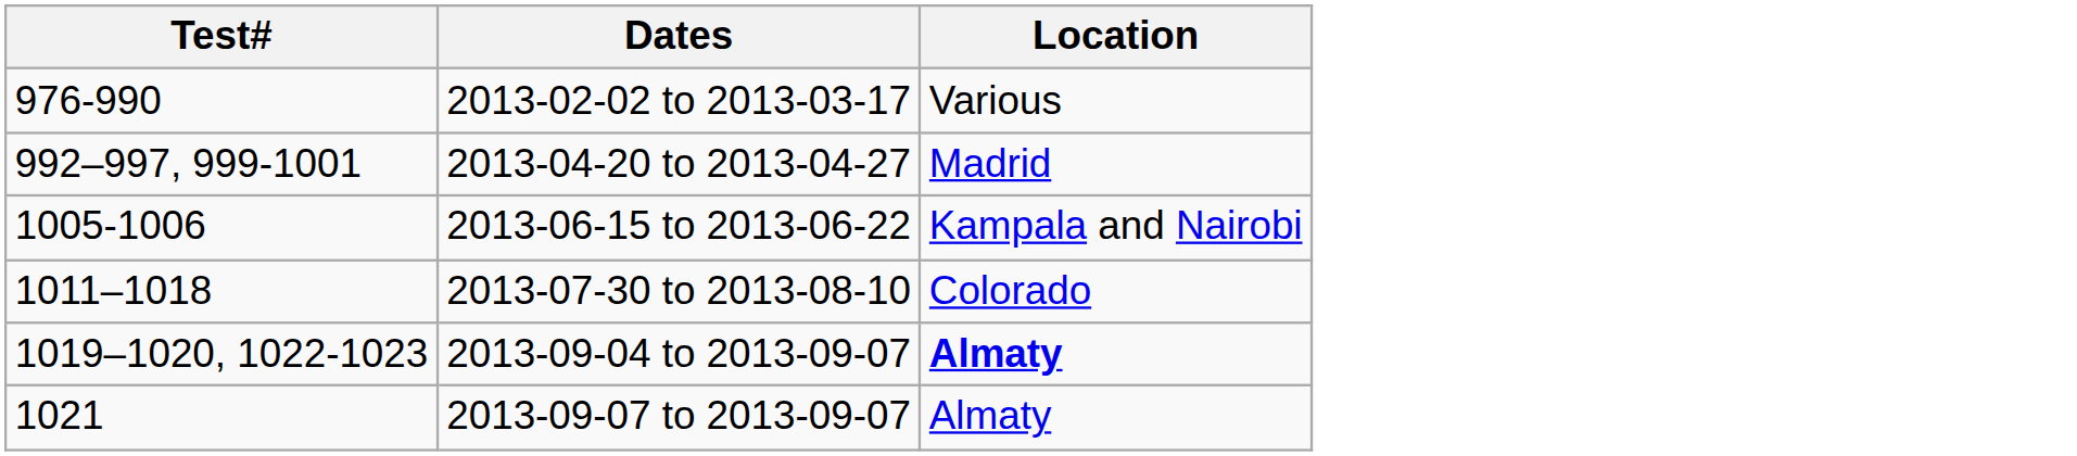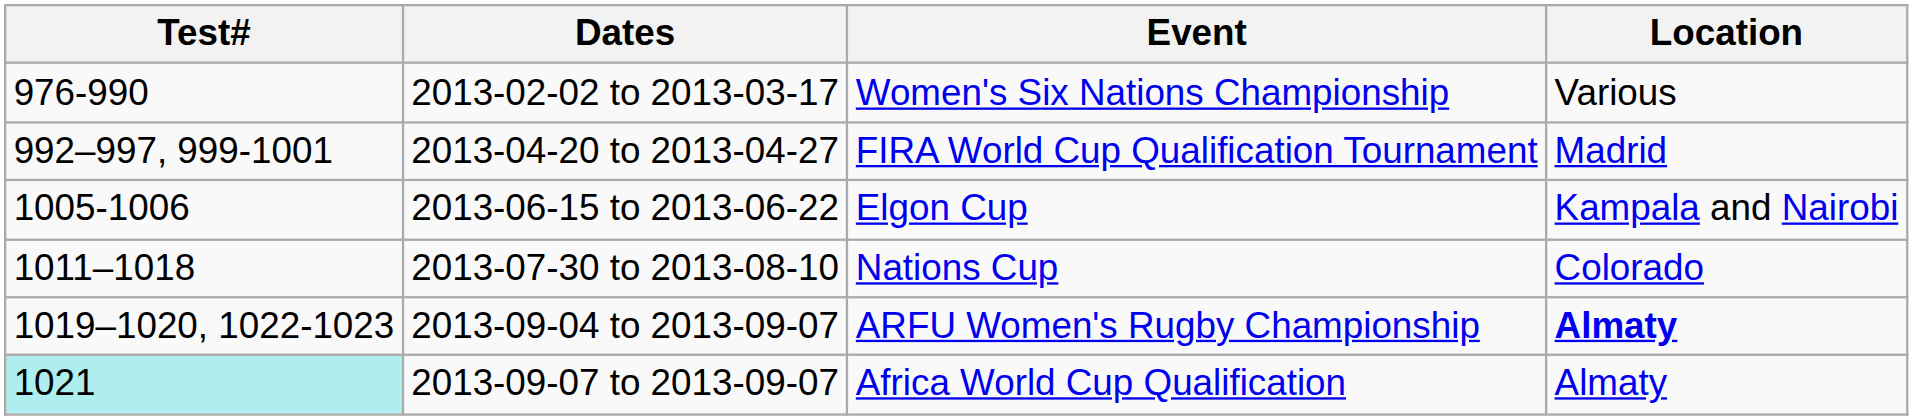+ column: Event | Women's Six Nations Championship | FIRA World Cup Qualification Tournament | Elgon Cup | Nations Cup | ARFU Women's Rugby Championship | Africa World Cup Qualification
2013-09-07 to 2013-09-07 | Test#: no background -> paleturquoise background
